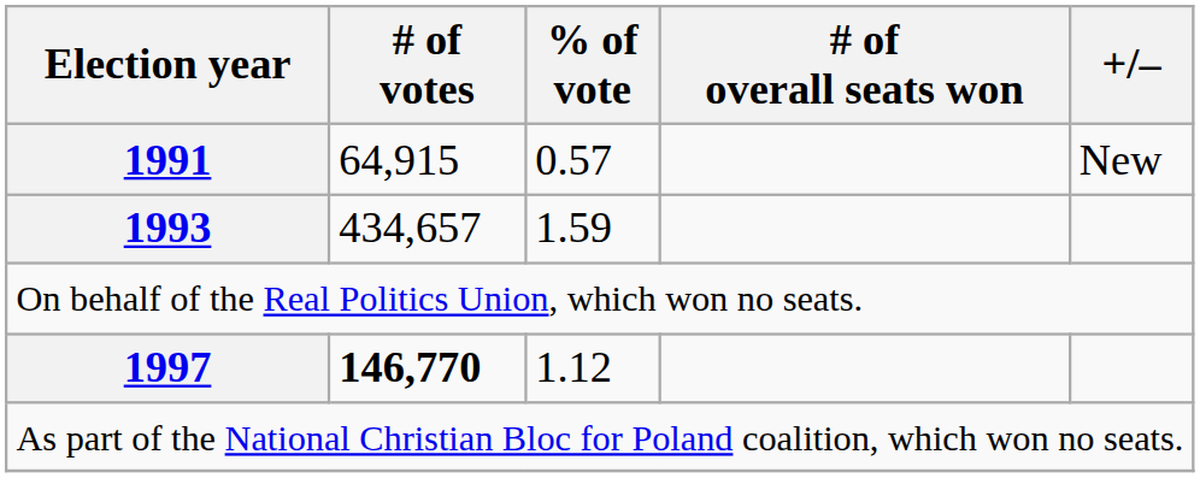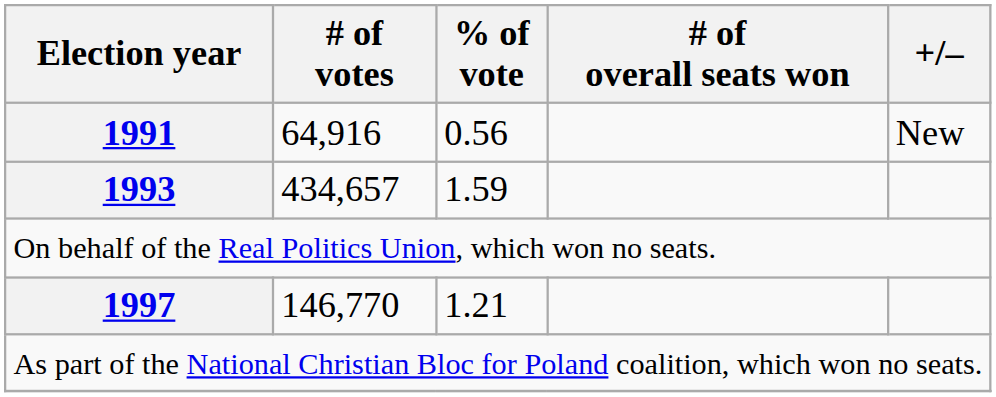1991 | # of votes: 64,915 -> 64,916
1991 | % of vote: 0.57 -> 0.56
1997 | # of votes: bold -> normal
1997 | % of vote: 1.12 -> 1.21
